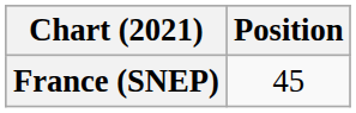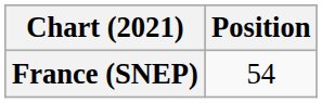France (SNEP) | Position: 45 -> 54
